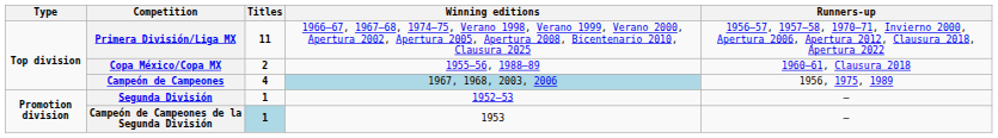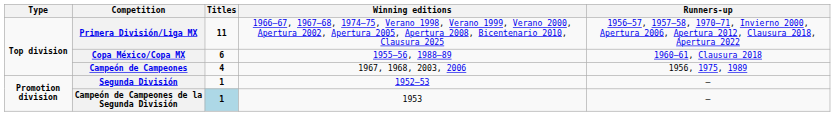Copa México/Copa MX | Titles: 2 -> 6
Campeón de Campeones | Winning editions: lightblue background -> no background
